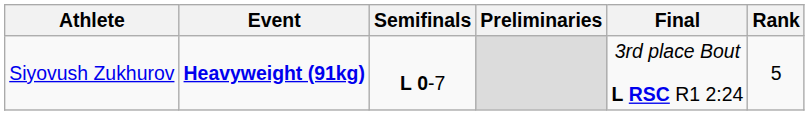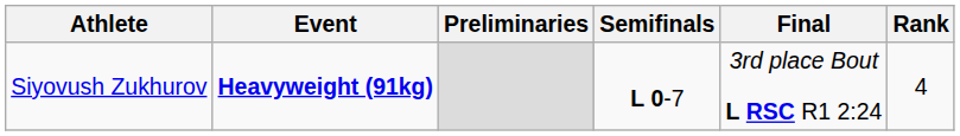columns swapped: Preliminaries <-> Semifinals
Siyovush Zukhurov | Rank: 5 -> 4
